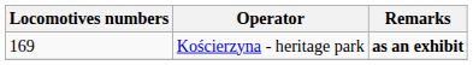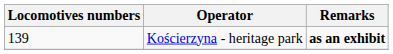Kościerzyna - heritage park | Locomotives numbers: 169 -> 139
